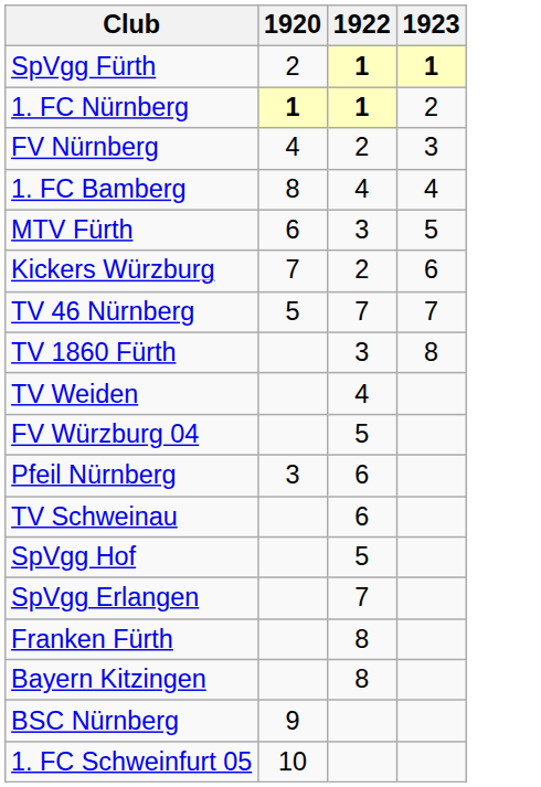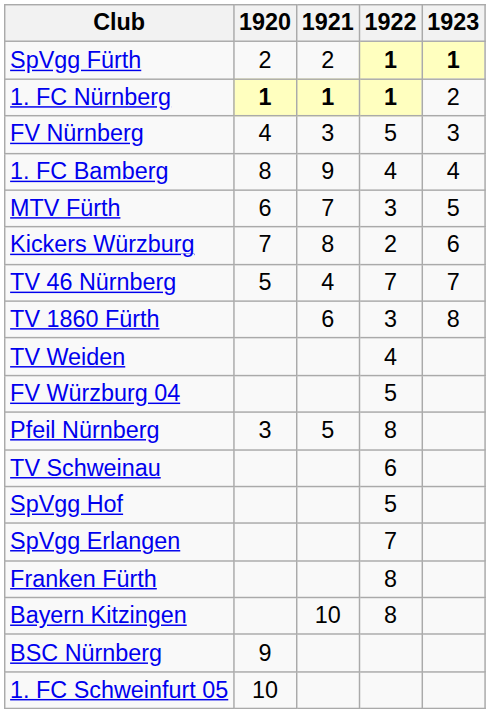+ column: 1921 | 2 | 1 | 3 | 9 | 7 | 8 | 4 | 6 | 5 | 10
FV Nürnberg | 1922: 2 -> 5
Pfeil Nürnberg | 1922: 6 -> 8
